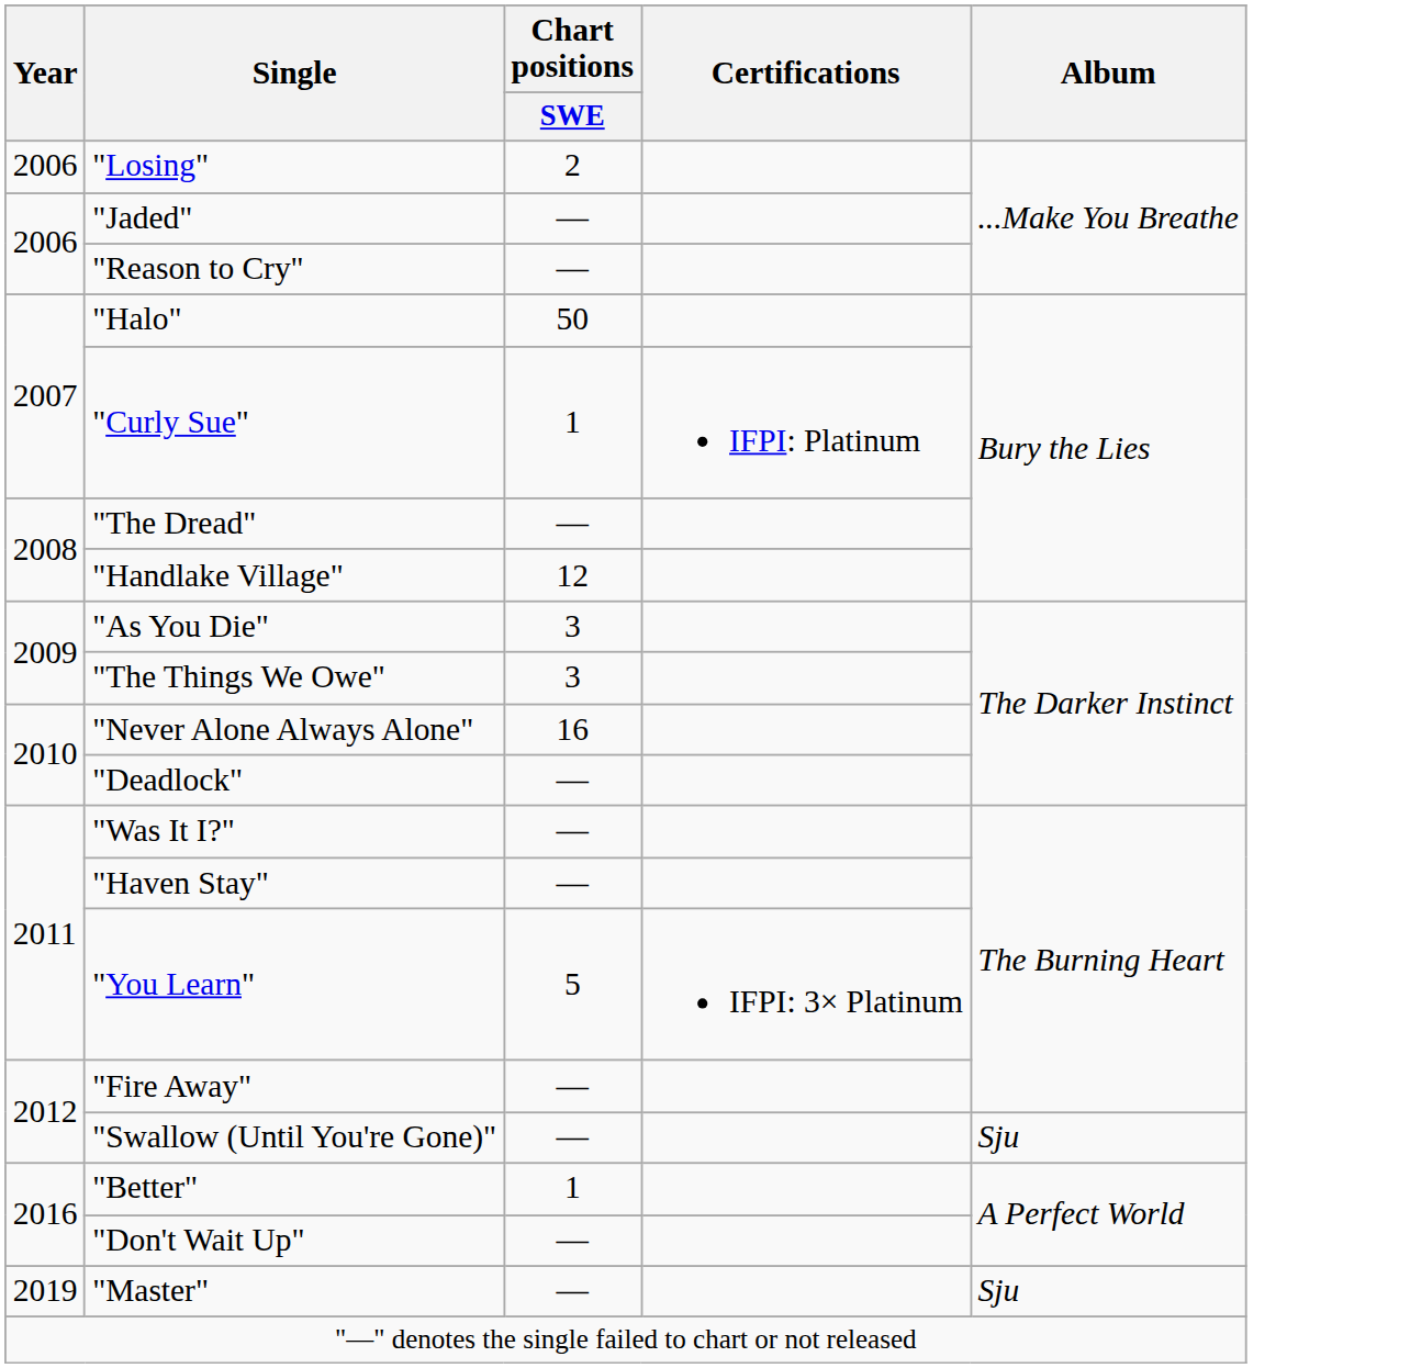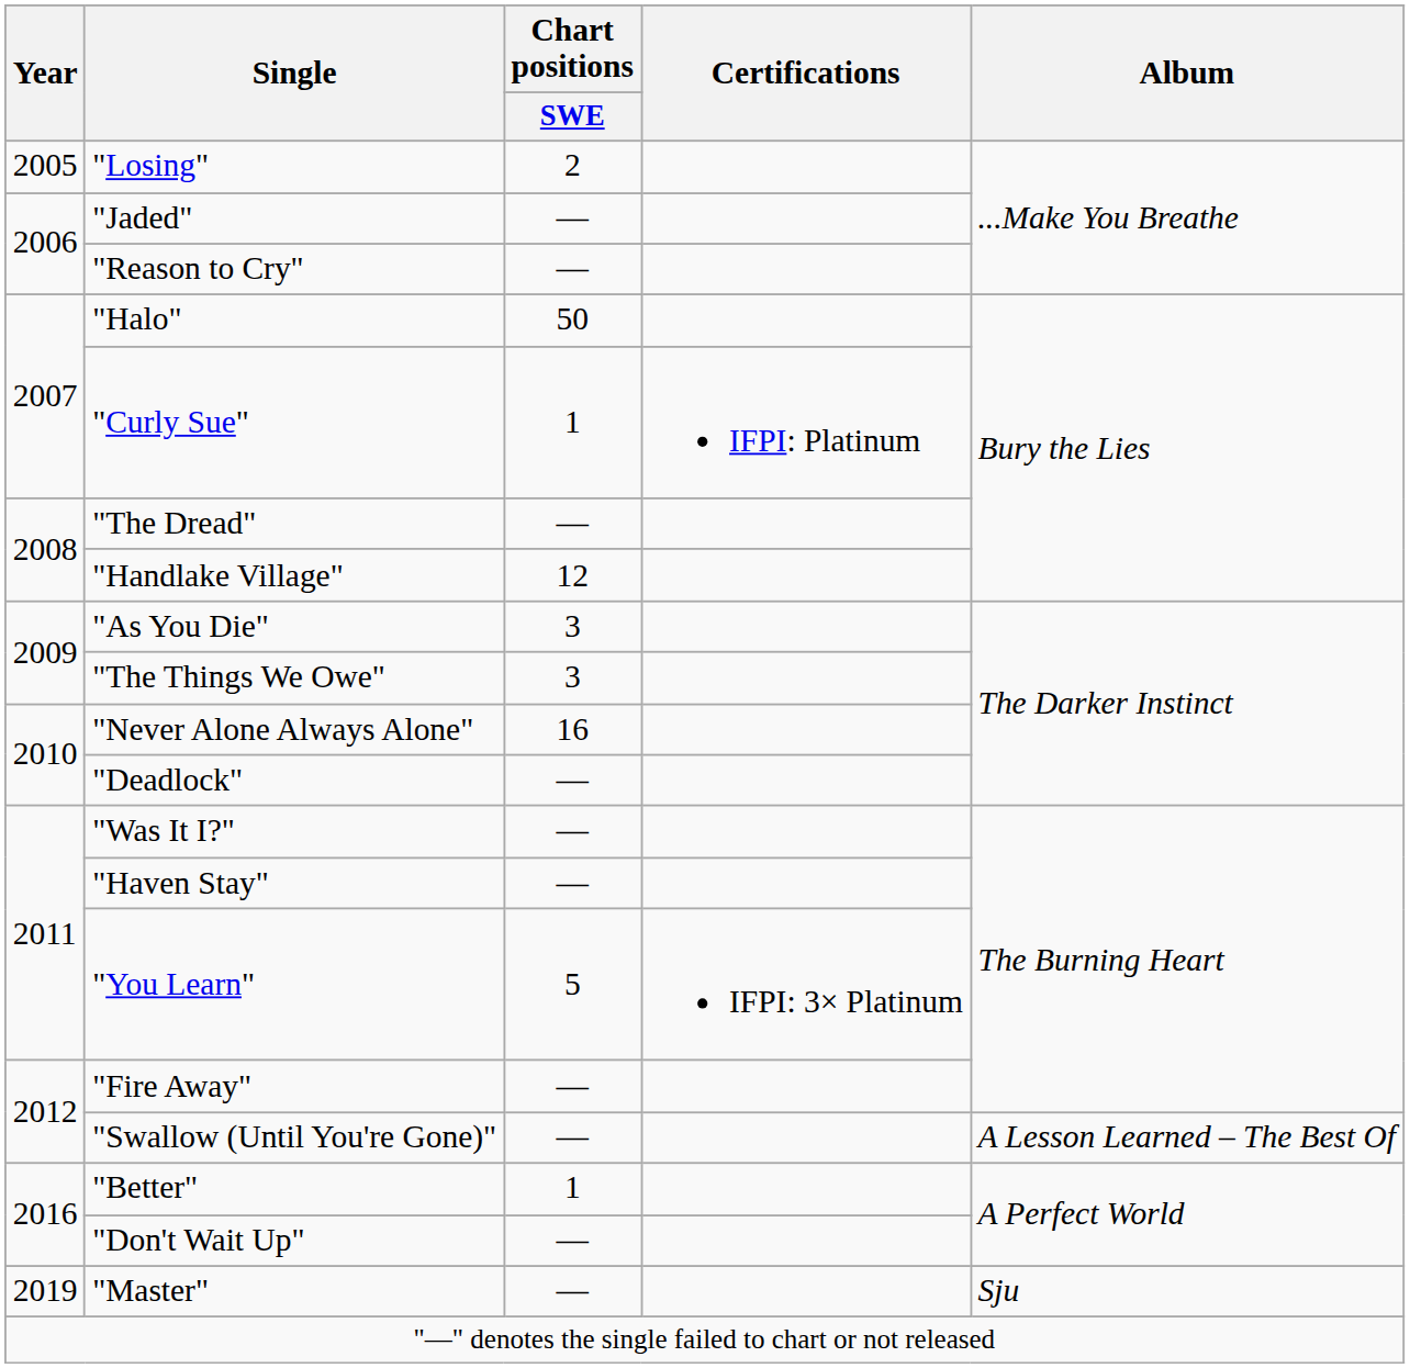"Losing" | Year: 2006 -> 2005
"Swallow (Until You're Gone)" | Album: Sju -> A Lesson Learned – The Best Of
